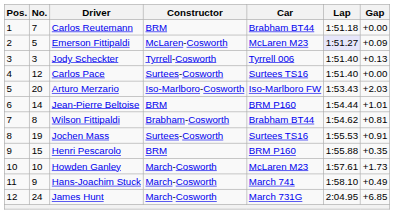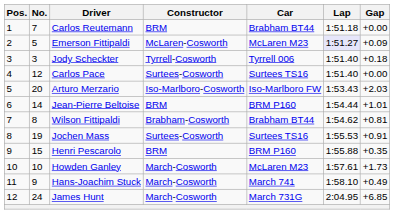Jody Scheckter | Gap: +0.13 -> +0.18
